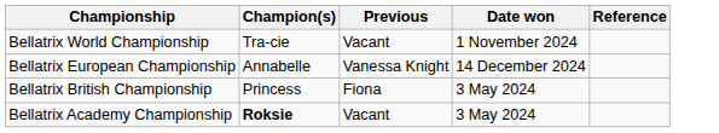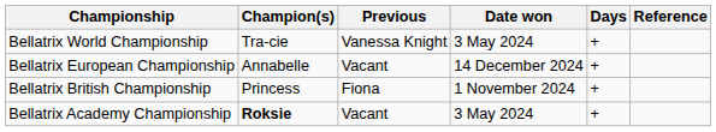+ column: Days | + | + | + | +
Bellatrix World Championship | Previous: Vacant -> Vanessa Knight
Bellatrix World Championship | Date won: 1 November 2024 -> 3 May 2024
Bellatrix European Championship | Previous: Vanessa Knight -> Vacant
Bellatrix British Championship | Date won: 3 May 2024 -> 1 November 2024
